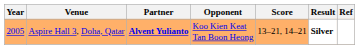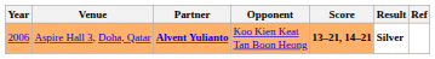Aspire Hall 3, Doha, Qatar | Year: 2005 -> 2006
Aspire Hall 3, Doha, Qatar | Score: normal -> bold
